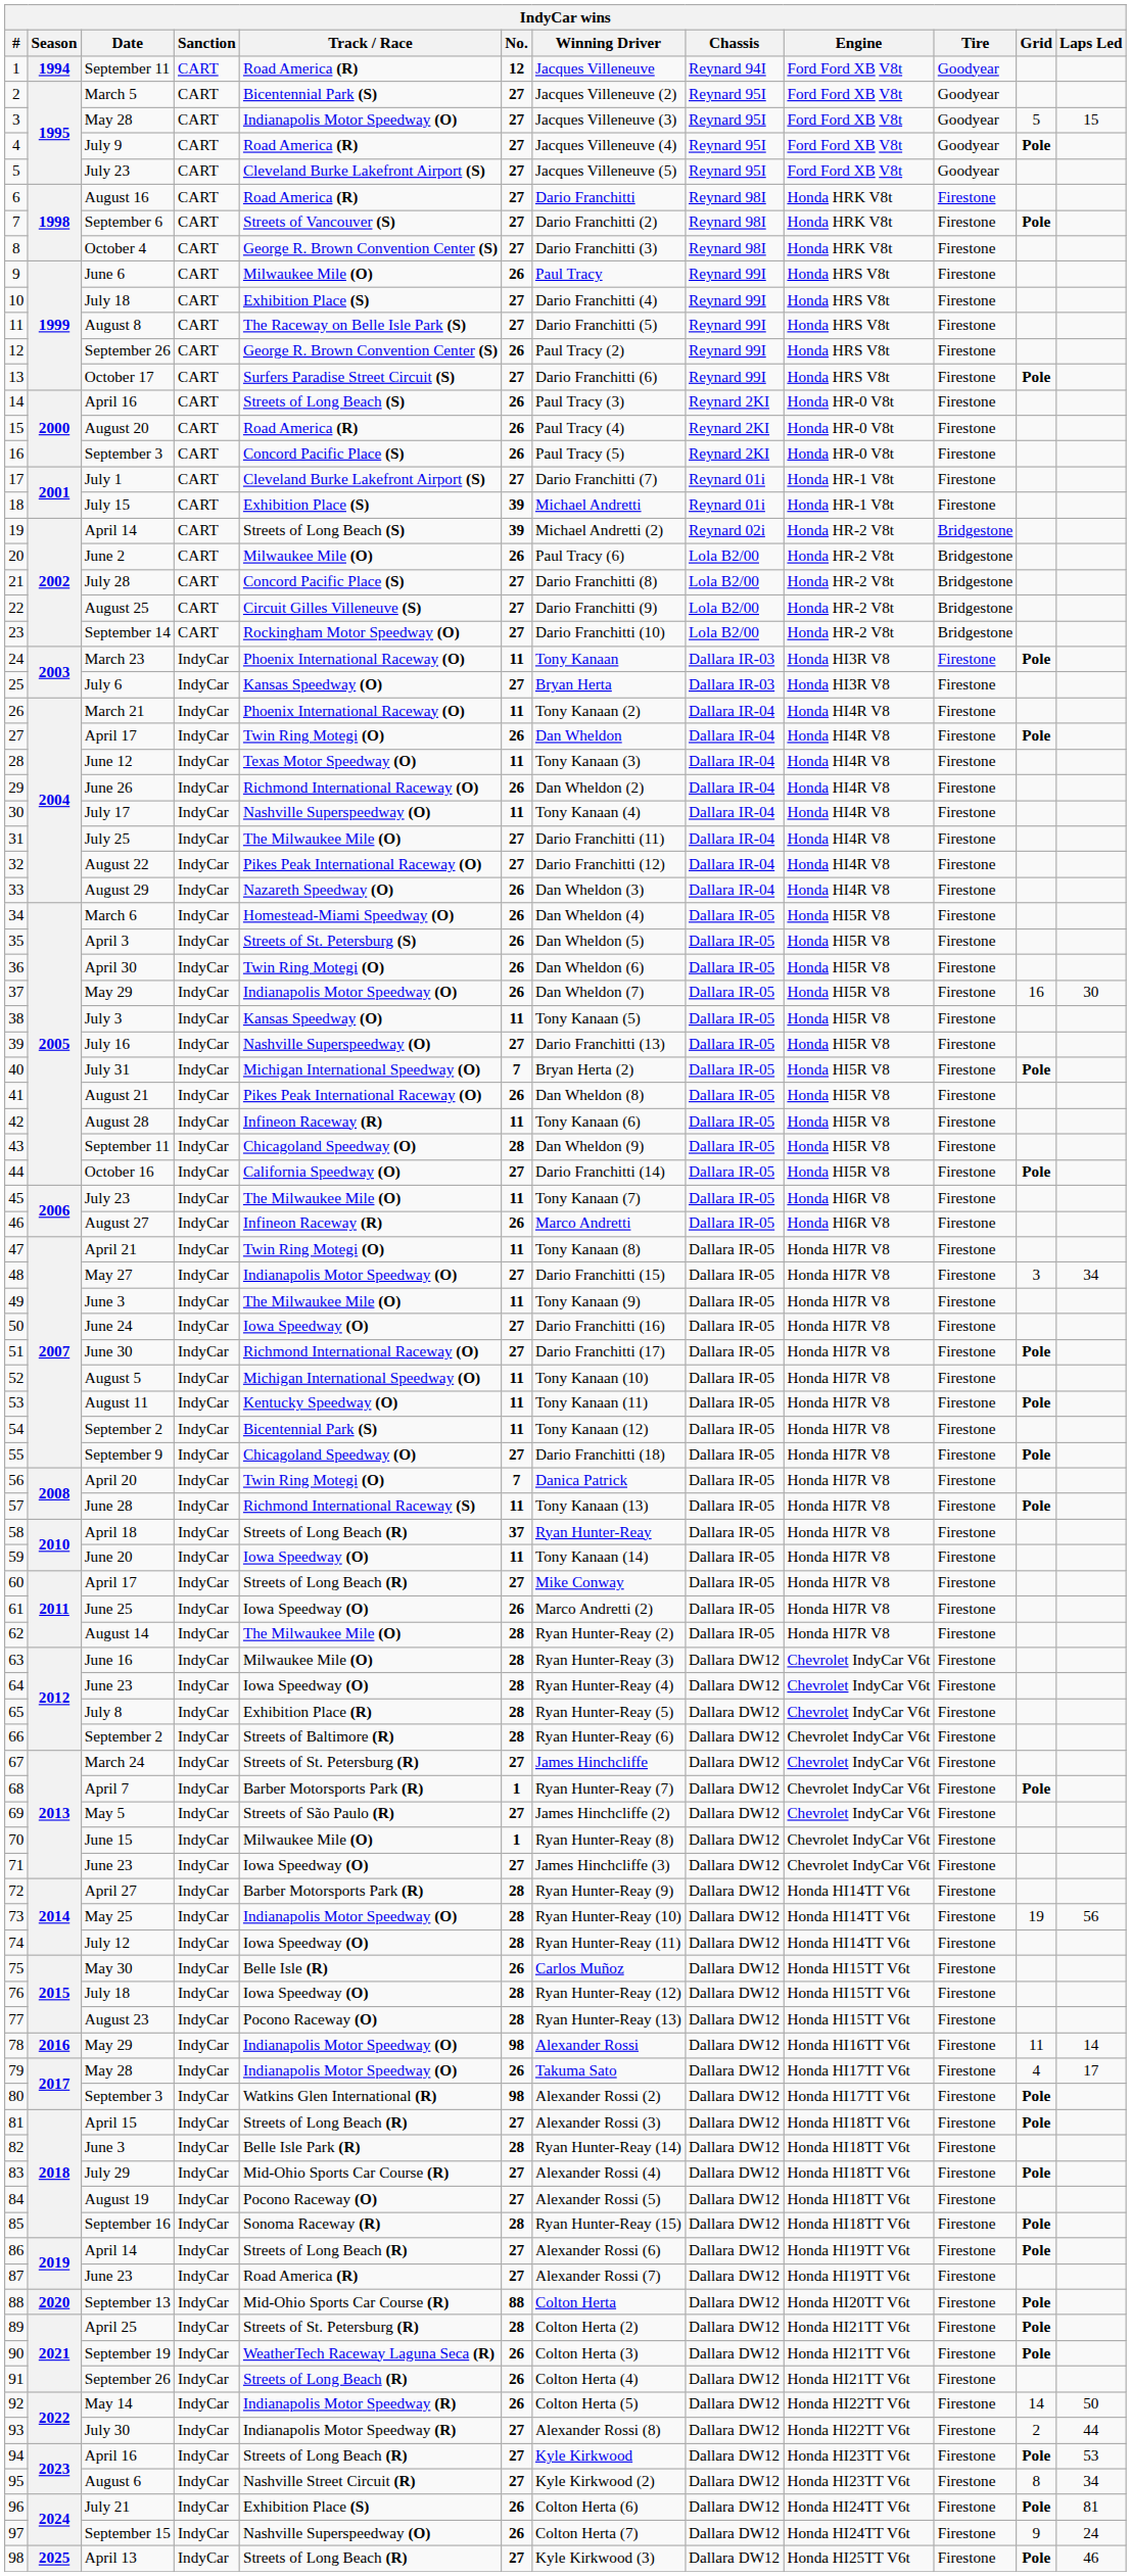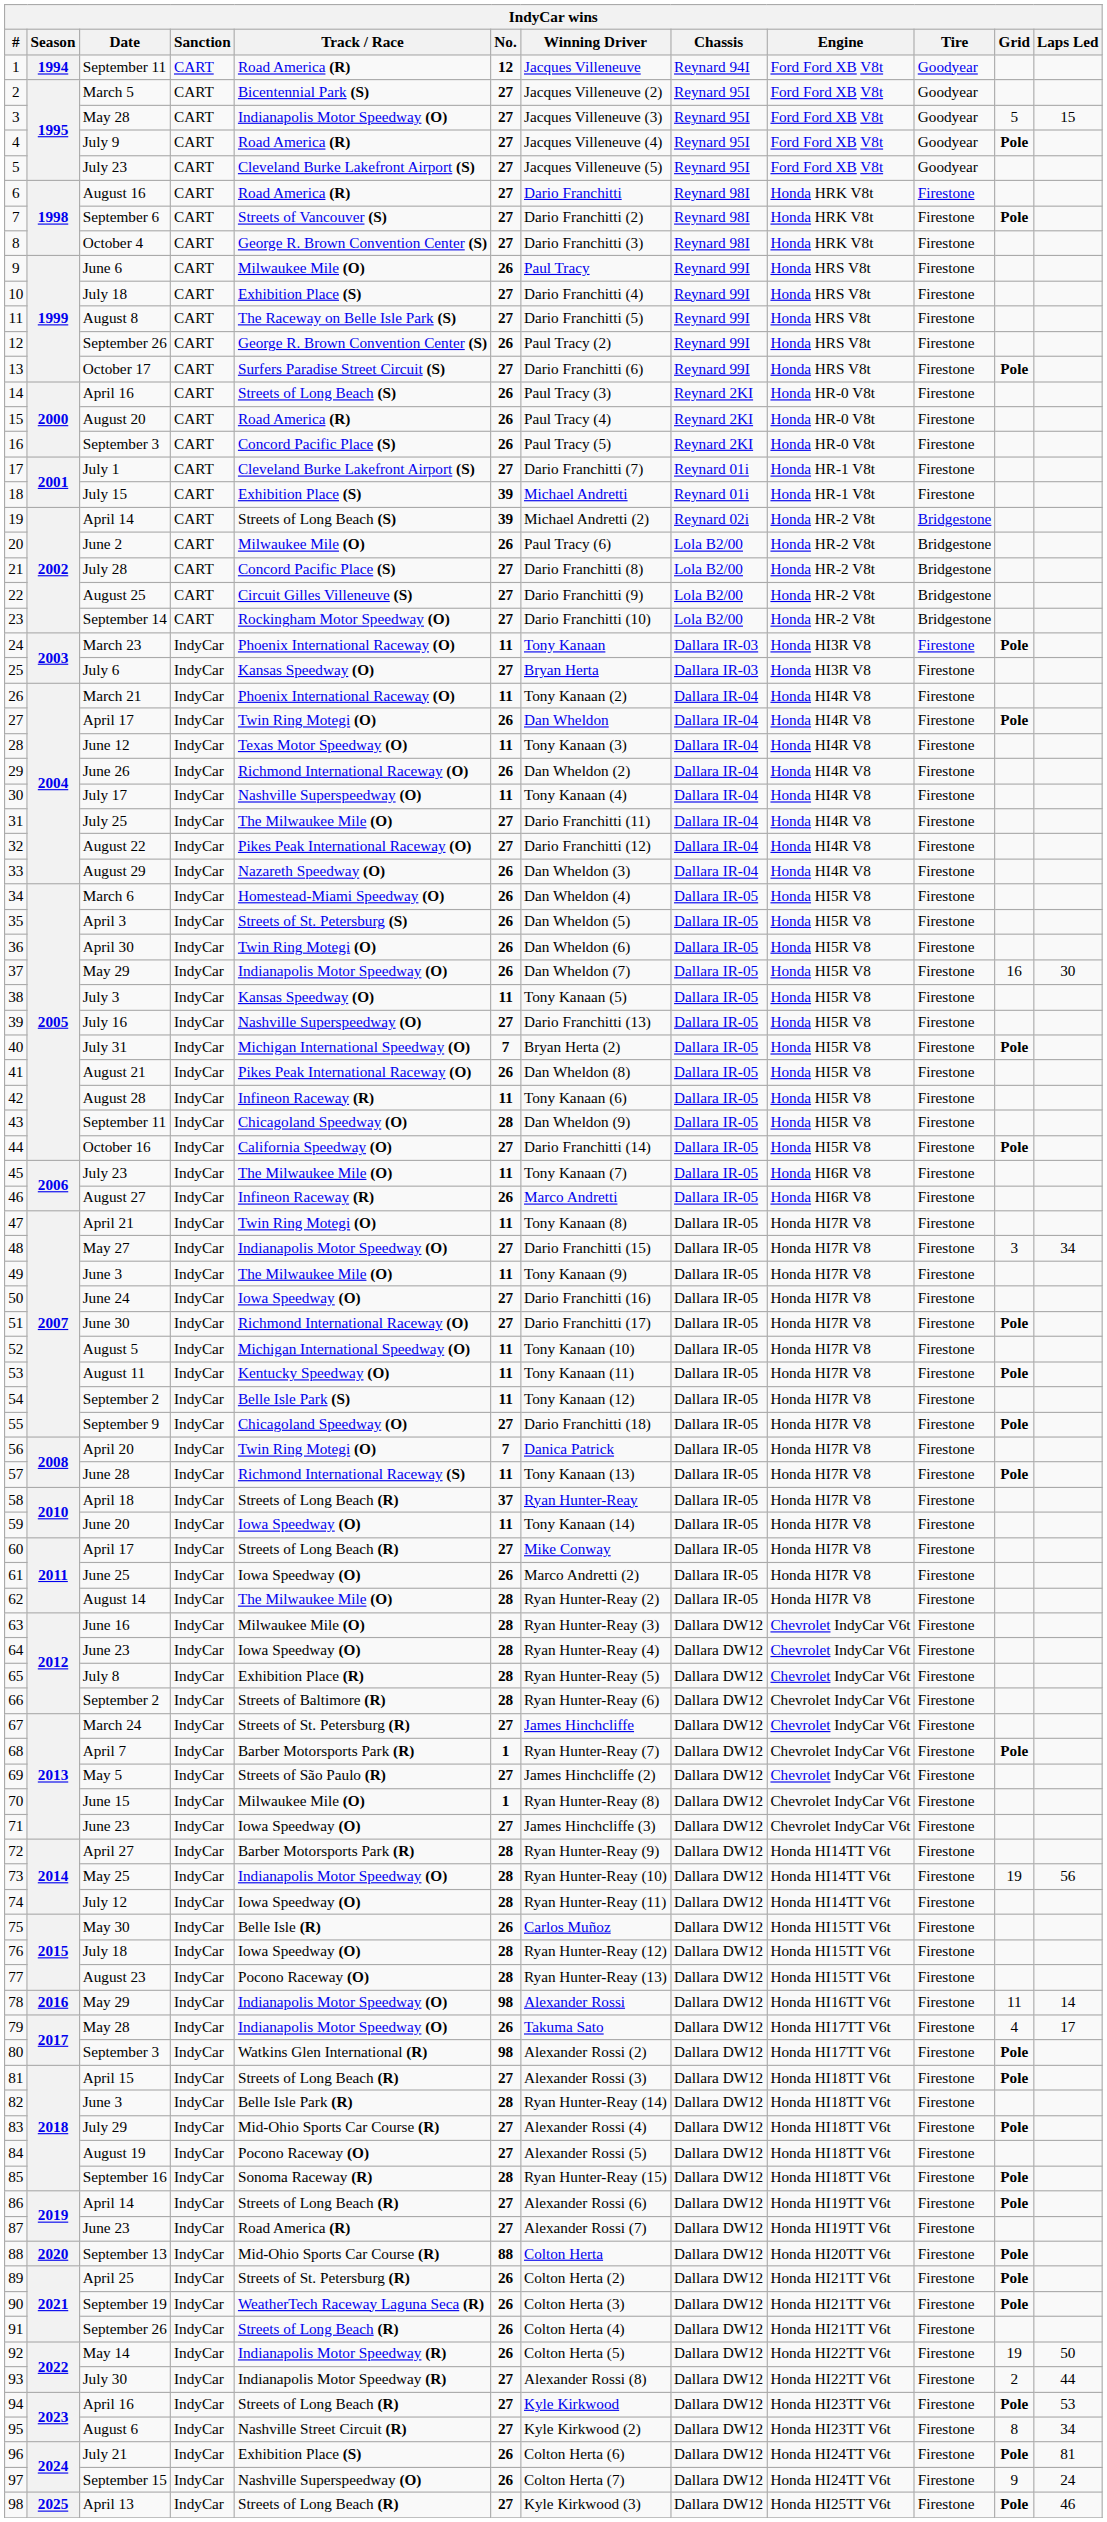54 | Track / Race: Bicentennial Park (S) -> Belle Isle Park (S)
89 | No.: 28 -> 26
92 | Grid: 14 -> 19
